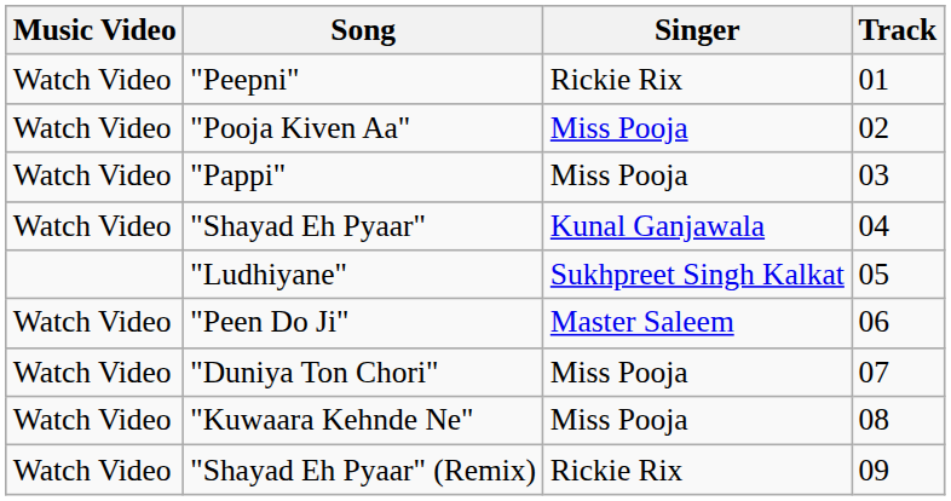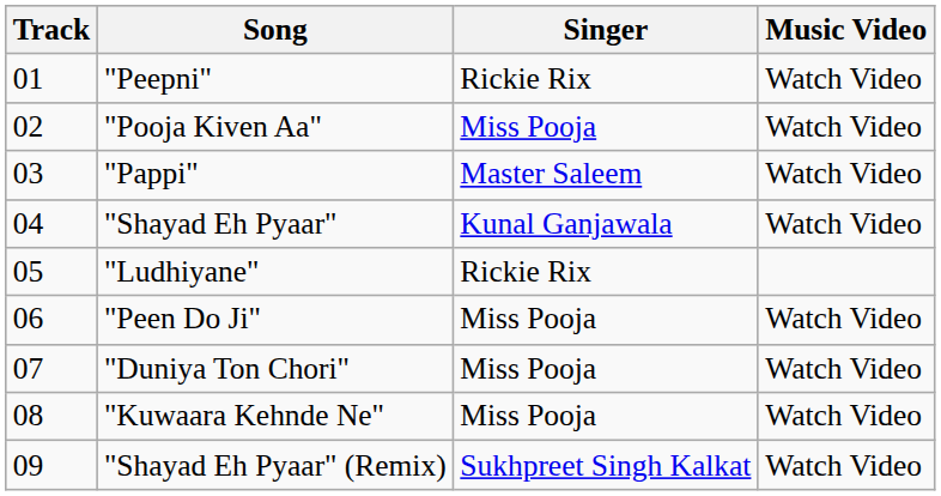columns swapped: Track <-> Music Video
"Pappi" | Singer: Miss Pooja -> Master Saleem
"Ludhiyane" | Singer: Sukhpreet Singh Kalkat -> Rickie Rix
"Peen Do Ji" | Singer: Master Saleem -> Miss Pooja
"Shayad Eh Pyaar" (Remix) | Singer: Rickie Rix -> Sukhpreet Singh Kalkat
